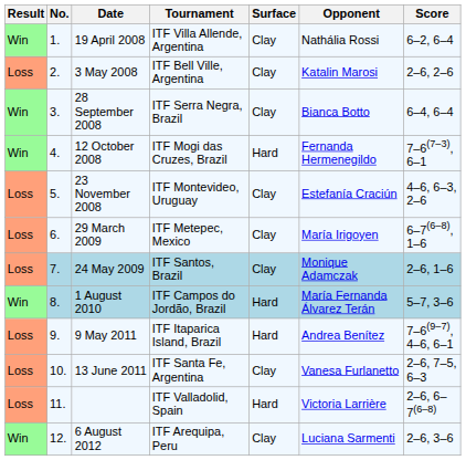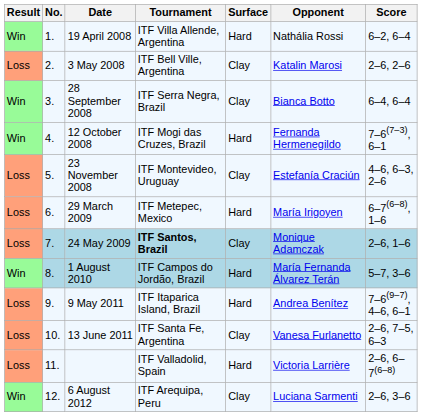19 April 2008 | Surface: Clay -> Hard
29 March 2009 | Surface: Clay -> Hard
24 May 2009 | Tournament: normal -> bold
